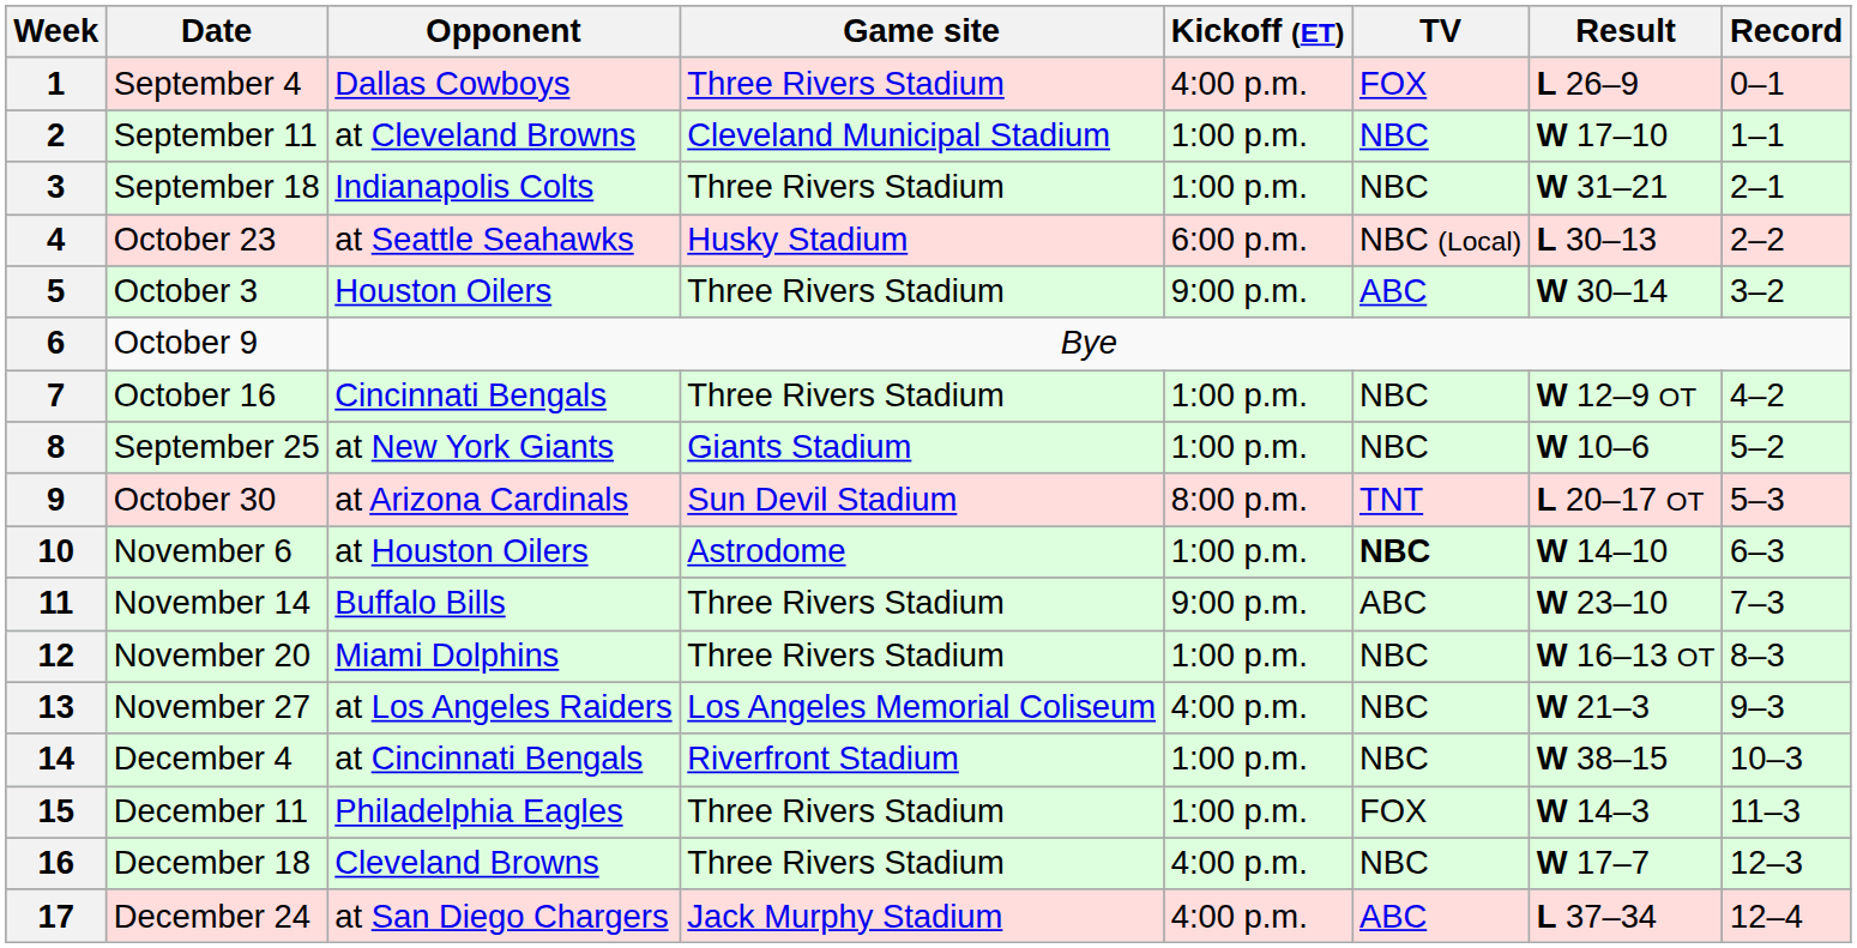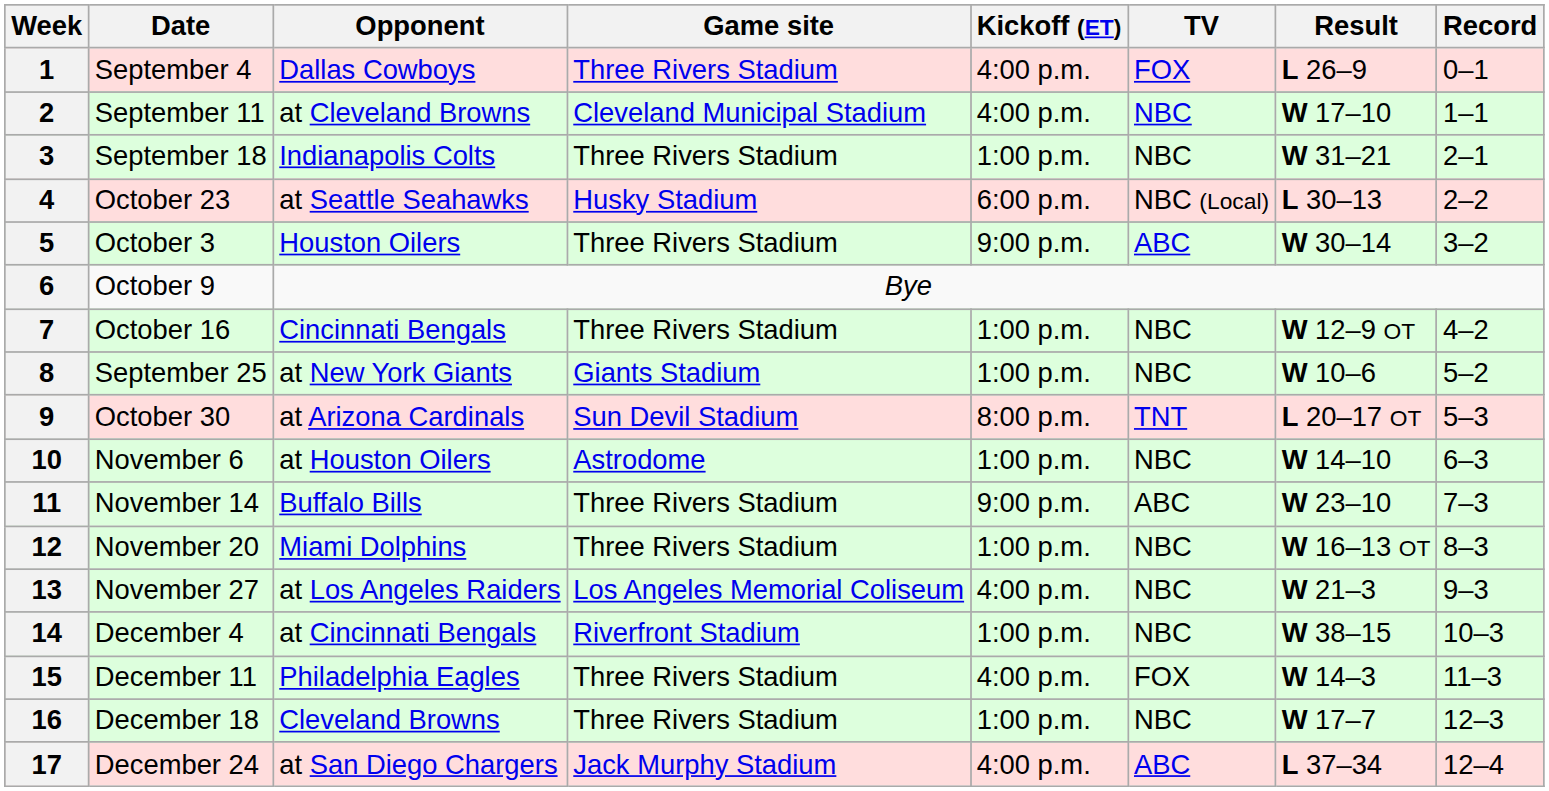2 | Kickoff (ET): 1:00 p.m. -> 4:00 p.m.
10 | TV: bold -> normal
15 | Kickoff (ET): 1:00 p.m. -> 4:00 p.m.
16 | Kickoff (ET): 4:00 p.m. -> 1:00 p.m.
